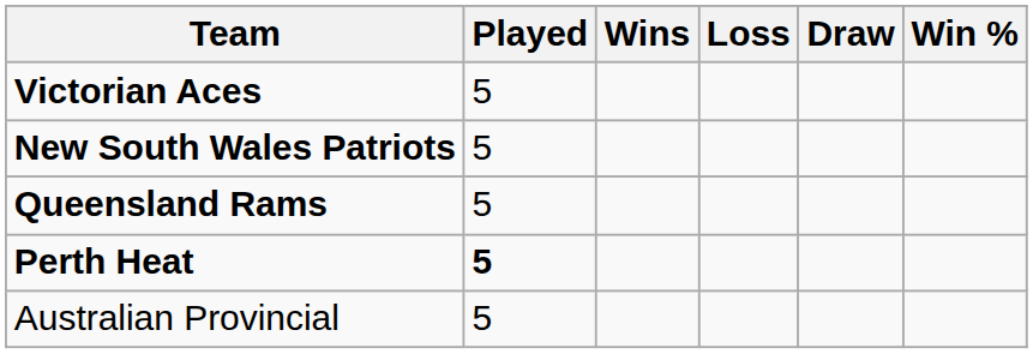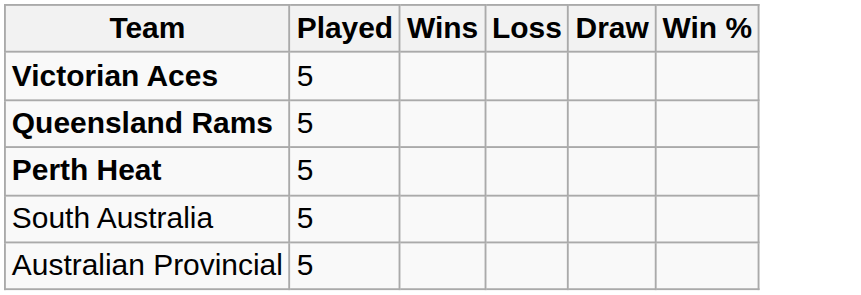- row: New South Wales Patriots | 5
Perth Heat | Played: bold -> normal
+ row: South Australia | 5
